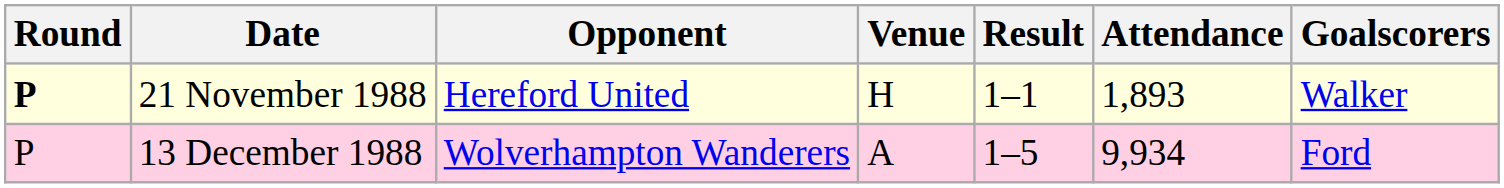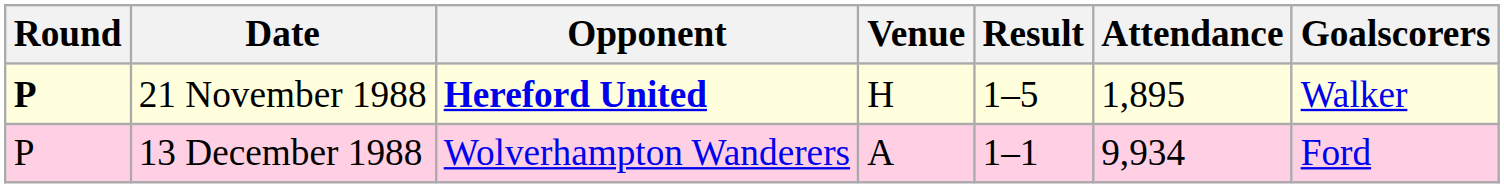21 November 1988 | Opponent: normal -> bold
21 November 1988 | Result: 1–1 -> 1–5
21 November 1988 | Attendance: 1,893 -> 1,895
13 December 1988 | Result: 1–5 -> 1–1
